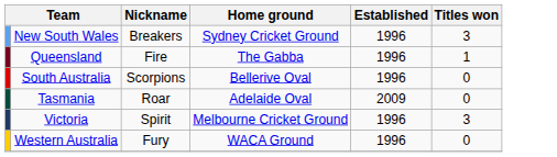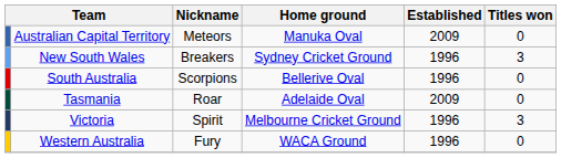+ row: Australian Capital Territory | Meteors | Manuka Oval | 2009 | 0
- row: Queensland | Fire | The Gabba | 1996 | 1
